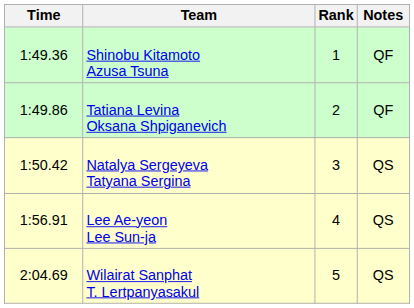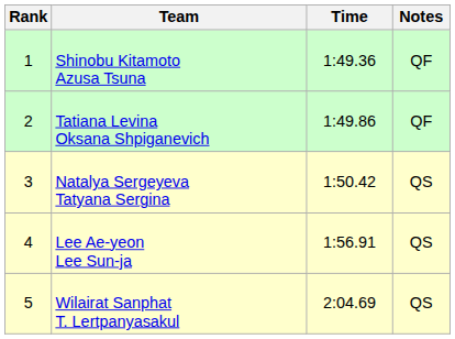columns swapped: Rank <-> Time
